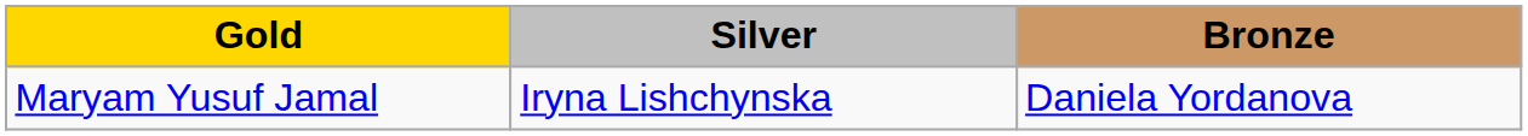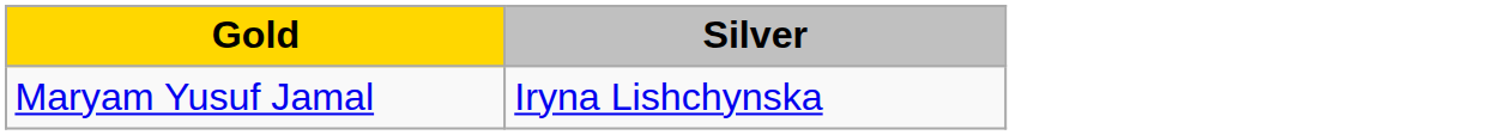- column: Bronze | Daniela Yordanova
